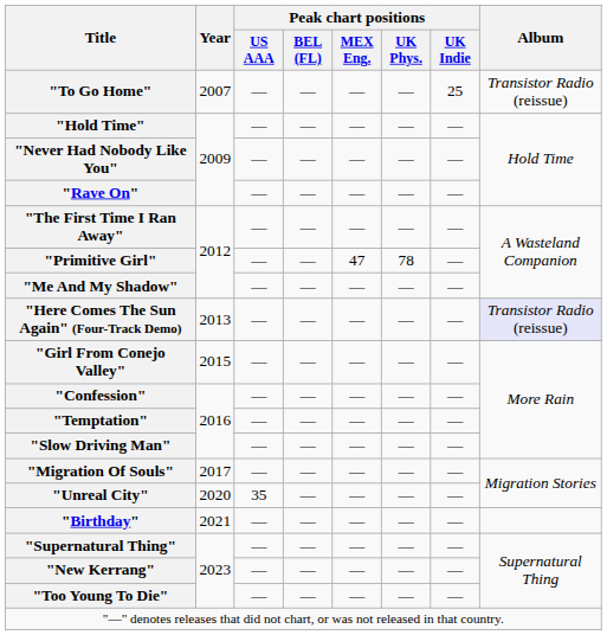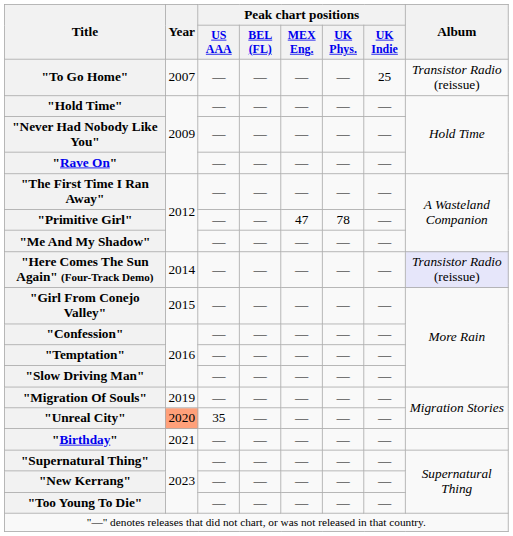"Here Comes The Sun Again" (Four-Track Demo) | Year: 2013 -> 2014
"Migration Of Souls" | Year: 2017 -> 2019
"Unreal City" | Year: no background -> lightsalmon background
